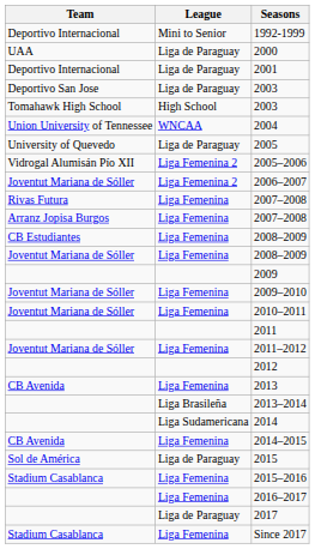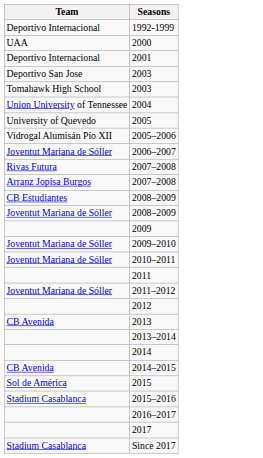- column: League | Mini to Senior | Liga de Paraguay | Liga de Paraguay | Liga de Paraguay | High School | WNCAA | Liga de Paraguay | Liga Femenina 2 | Liga Femenina 2 | Liga Femenina | Liga Femenina | Liga Femenina | Liga Femenina | Liga Femenina | Liga Femenina | Liga Femenina | Liga Femenina | Liga Brasileña | Liga Sudamericana | Liga Femenina | Liga de Paraguay | Liga Femenina | Liga Femenina | Liga de Paraguay | Liga Femenina
